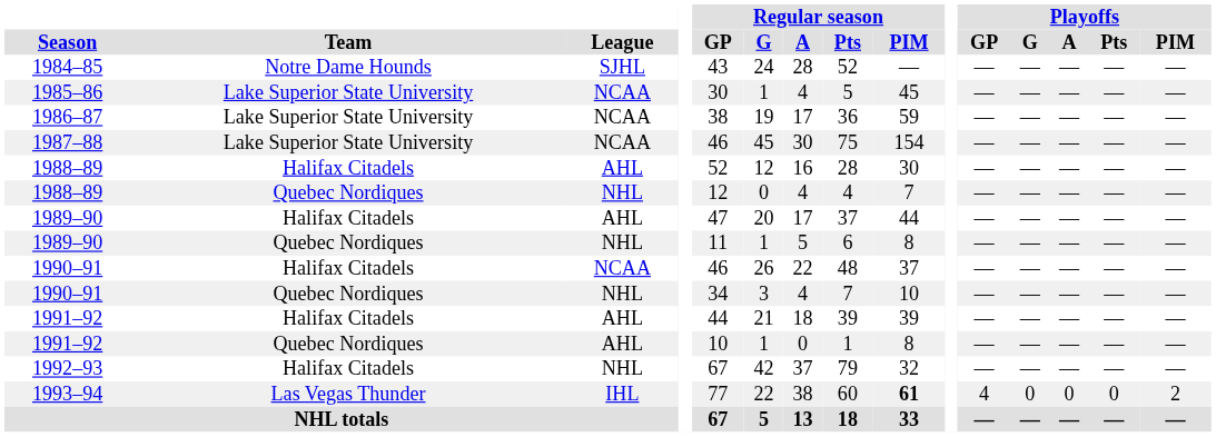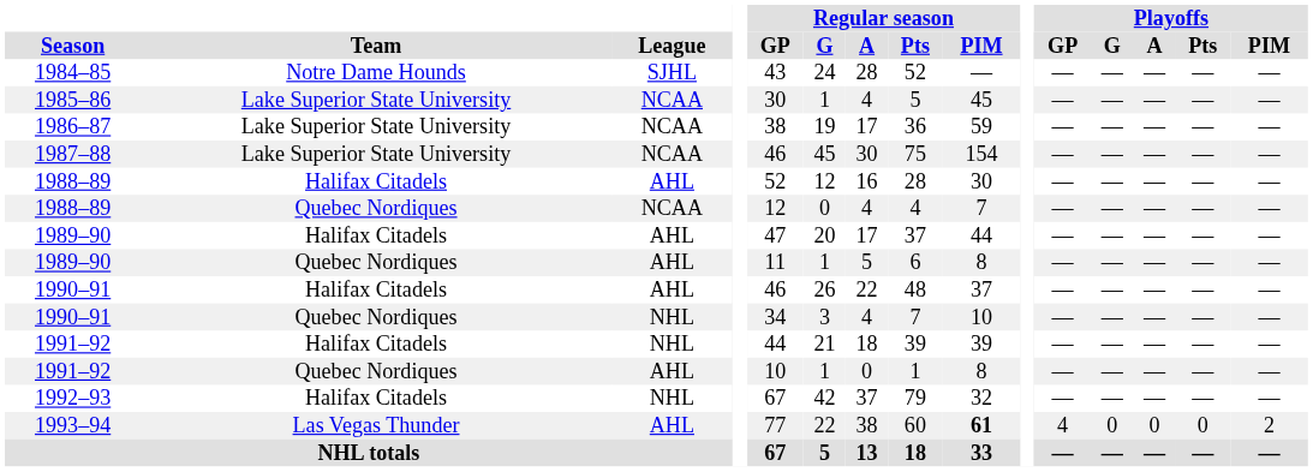1988–89 / Quebec Nordiques | League: NHL -> NCAA
1989–90 / Quebec Nordiques | League: NHL -> AHL
1990–91 / Halifax Citadels | League: NCAA -> AHL
1991–92 / Halifax Citadels | League: AHL -> NHL
1993–94 | League: IHL -> AHL
